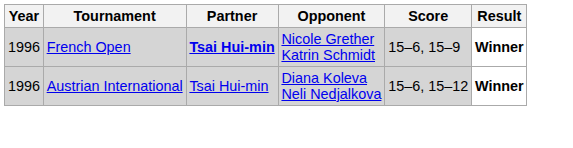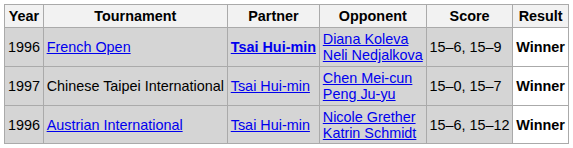French Open | Opponent: Nicole Grether Katrin Schmidt -> Diana Koleva Neli Nedjalkova
+ row: 1997 | Chinese Taipei International | Tsai Hui-min | Chen Mei-cun Peng Ju-yu | 15–0, 15–7 | Winner
Austrian International | Opponent: Diana Koleva Neli Nedjalkova -> Nicole Grether Katrin Schmidt
